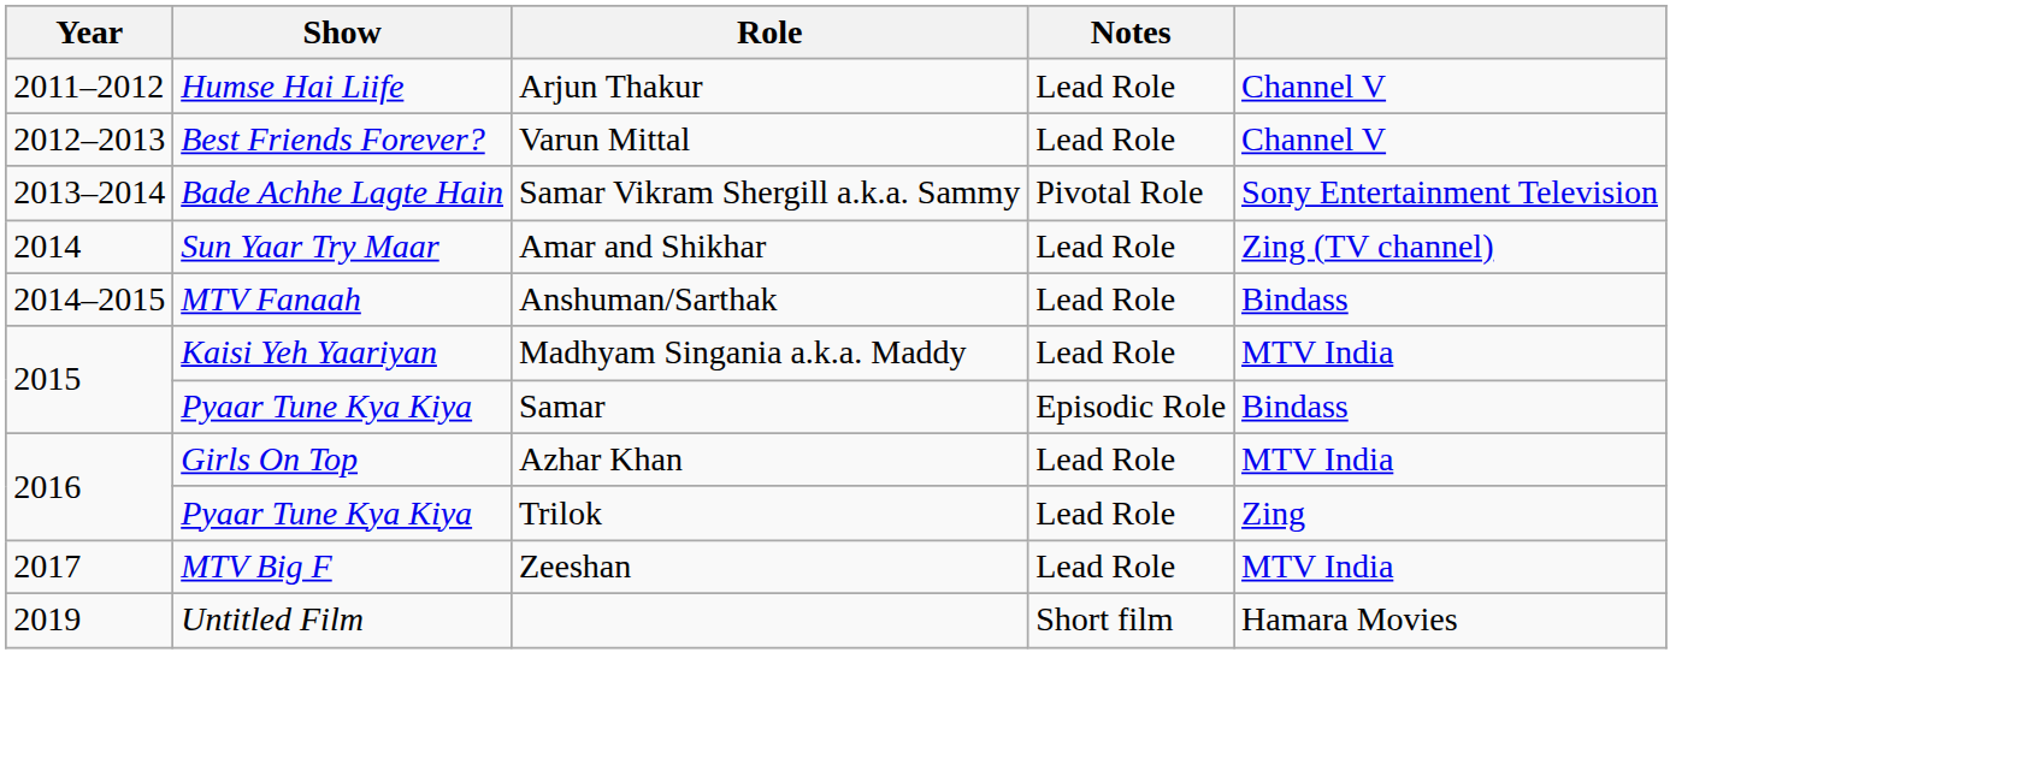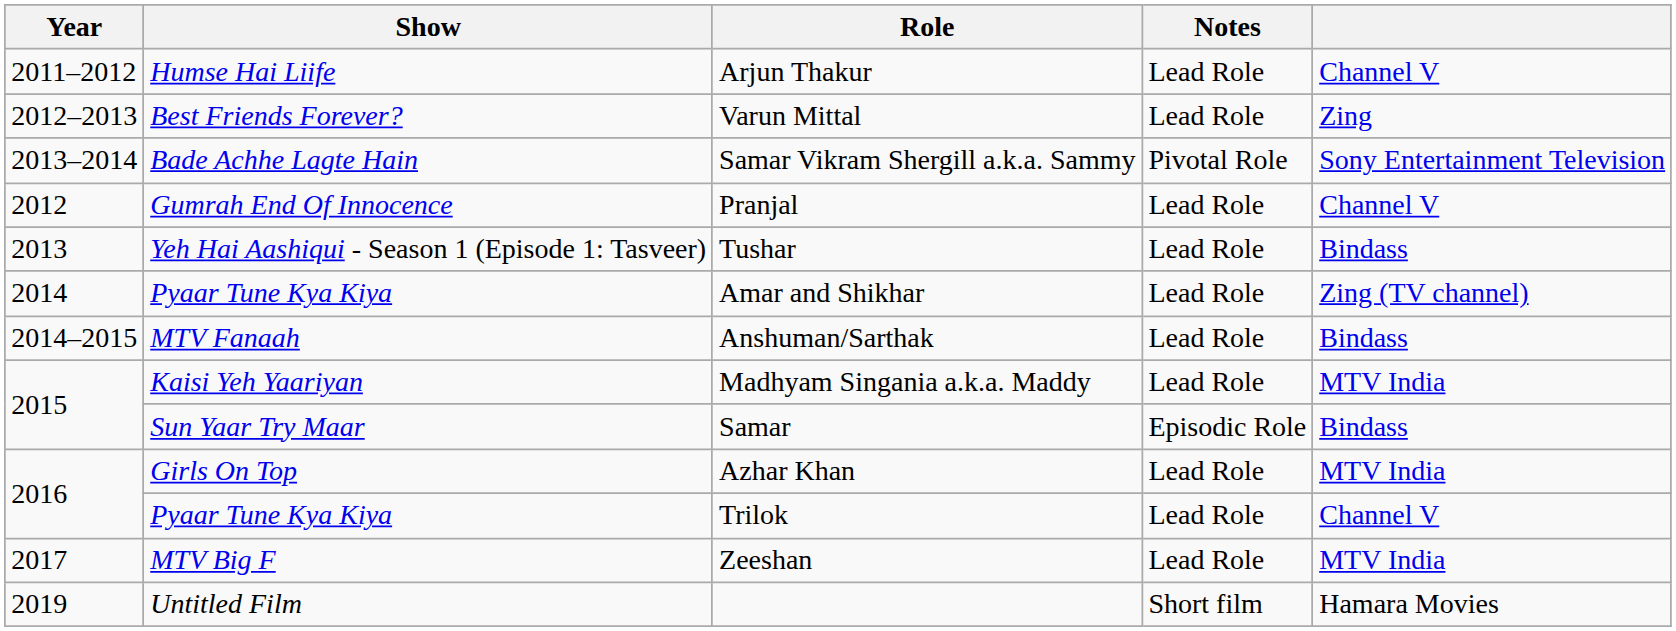Varun Mittal | column 5: Channel V -> Zing
+ row: 2012 | Gumrah End Of Innocence | Pranjal | Lead Role | Channel V
+ row: 2013 | Yeh Hai Aashiqui - Season 1 (Episode 1: Tasveer) | Tushar | Lead Role | Bindass
Amar and Shikhar | Show: Sun Yaar Try Maar -> Pyaar Tune Kya Kiya
Samar | Show: Pyaar Tune Kya Kiya -> Sun Yaar Try Maar
Trilok | column 5: Zing -> Channel V
